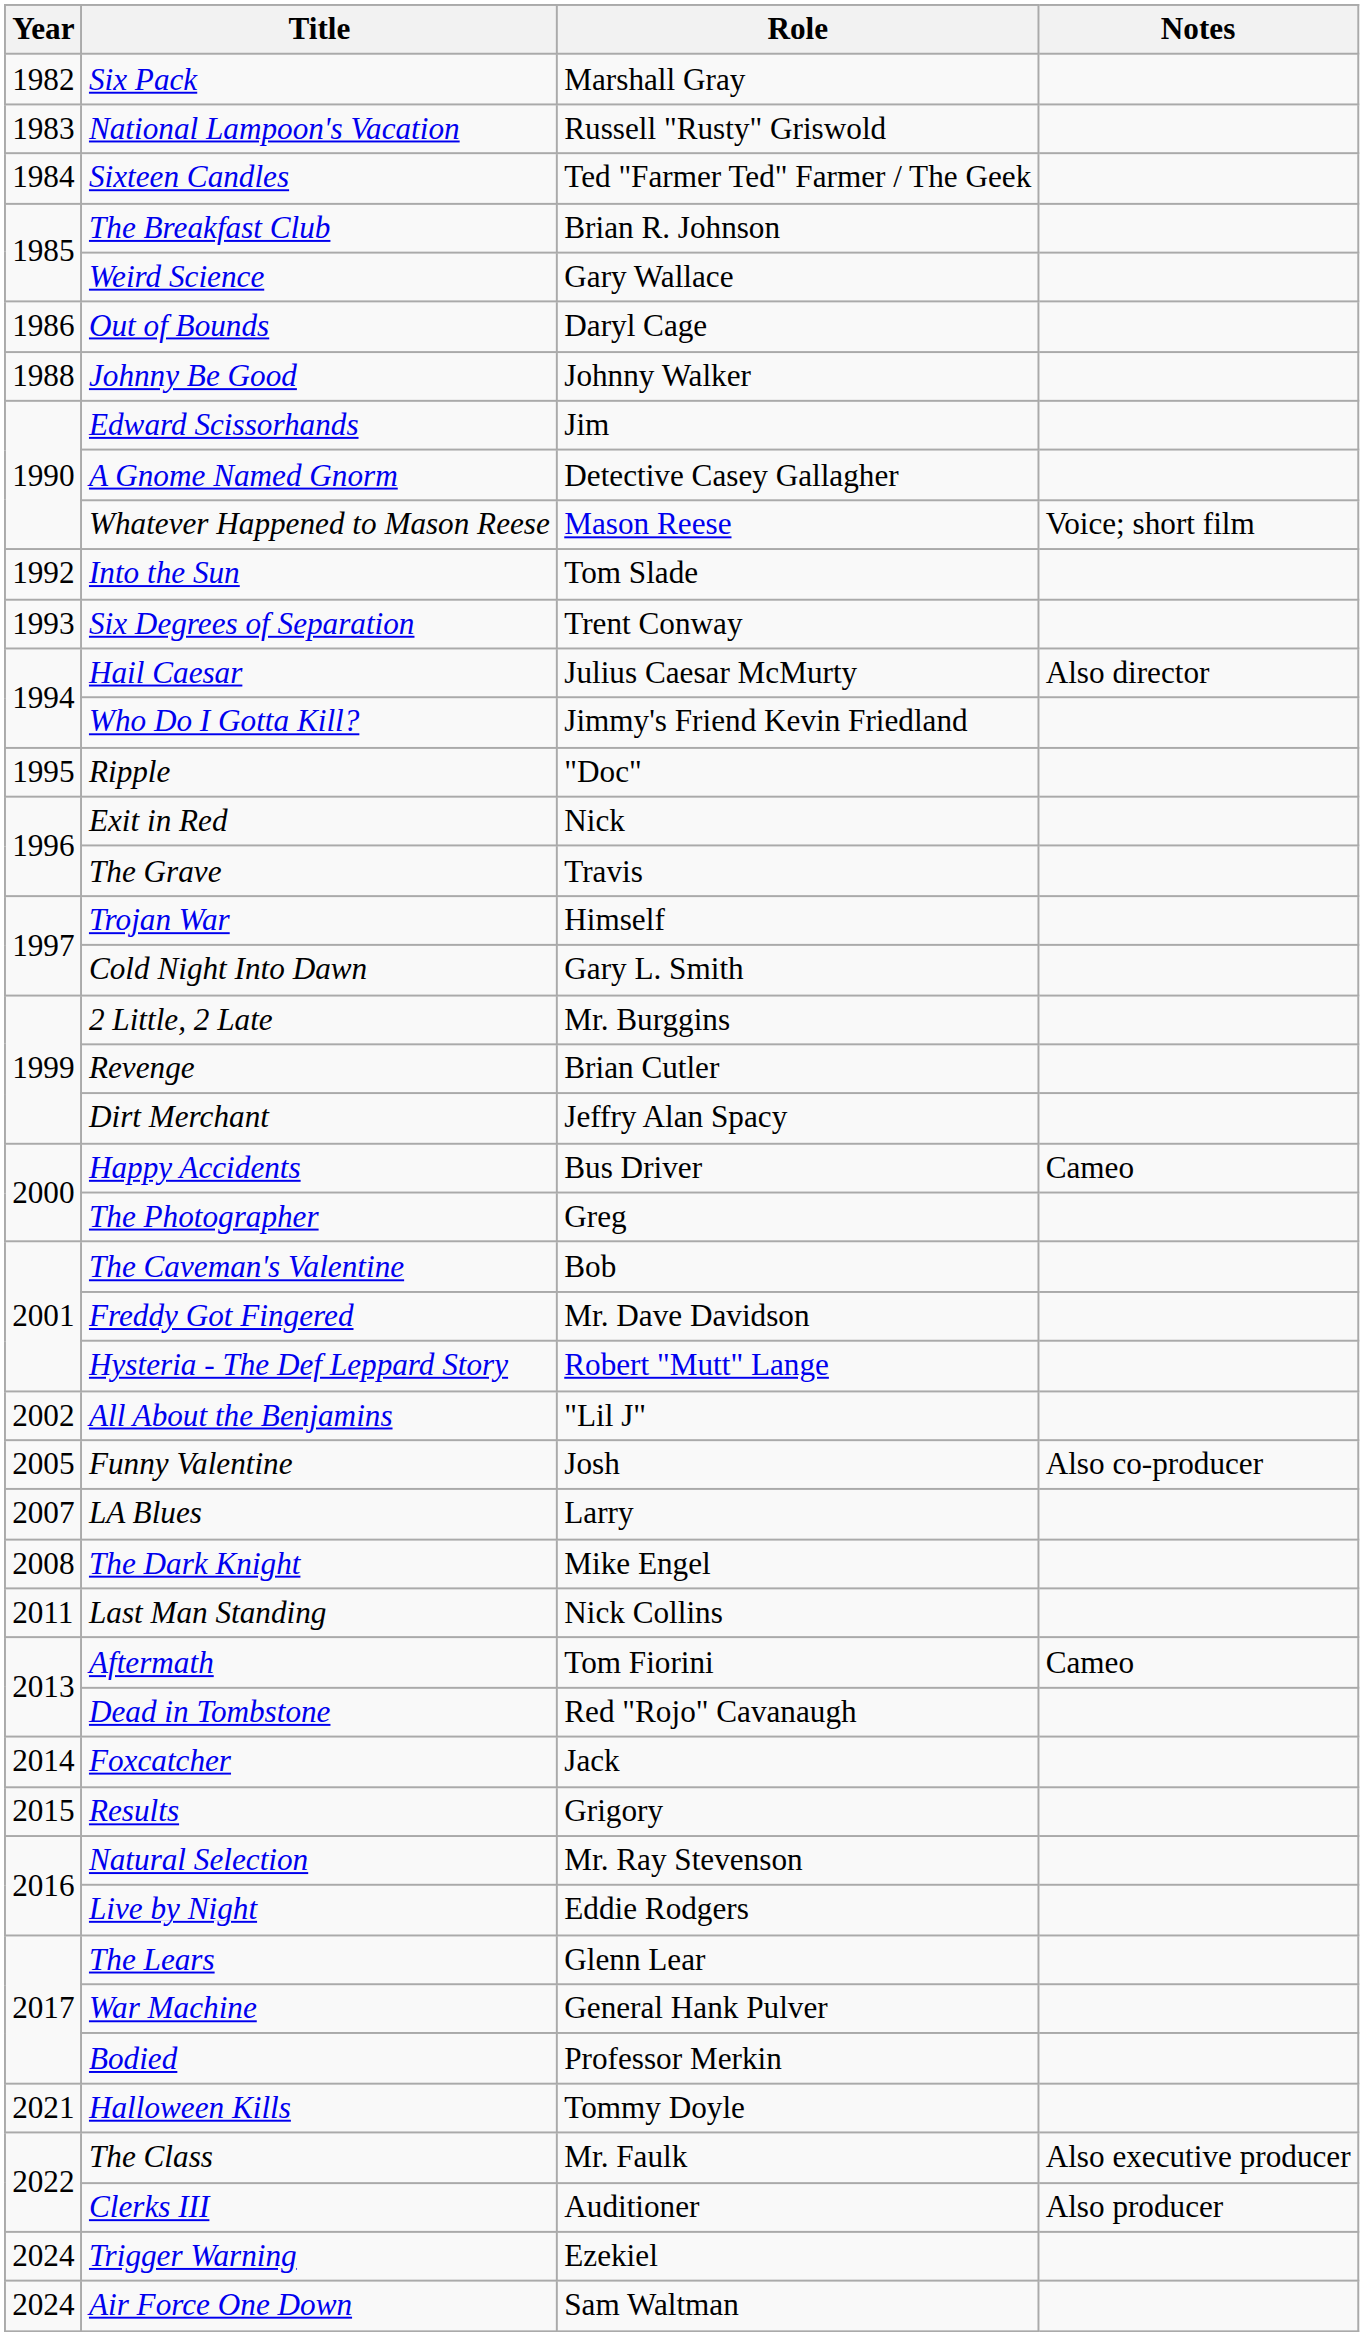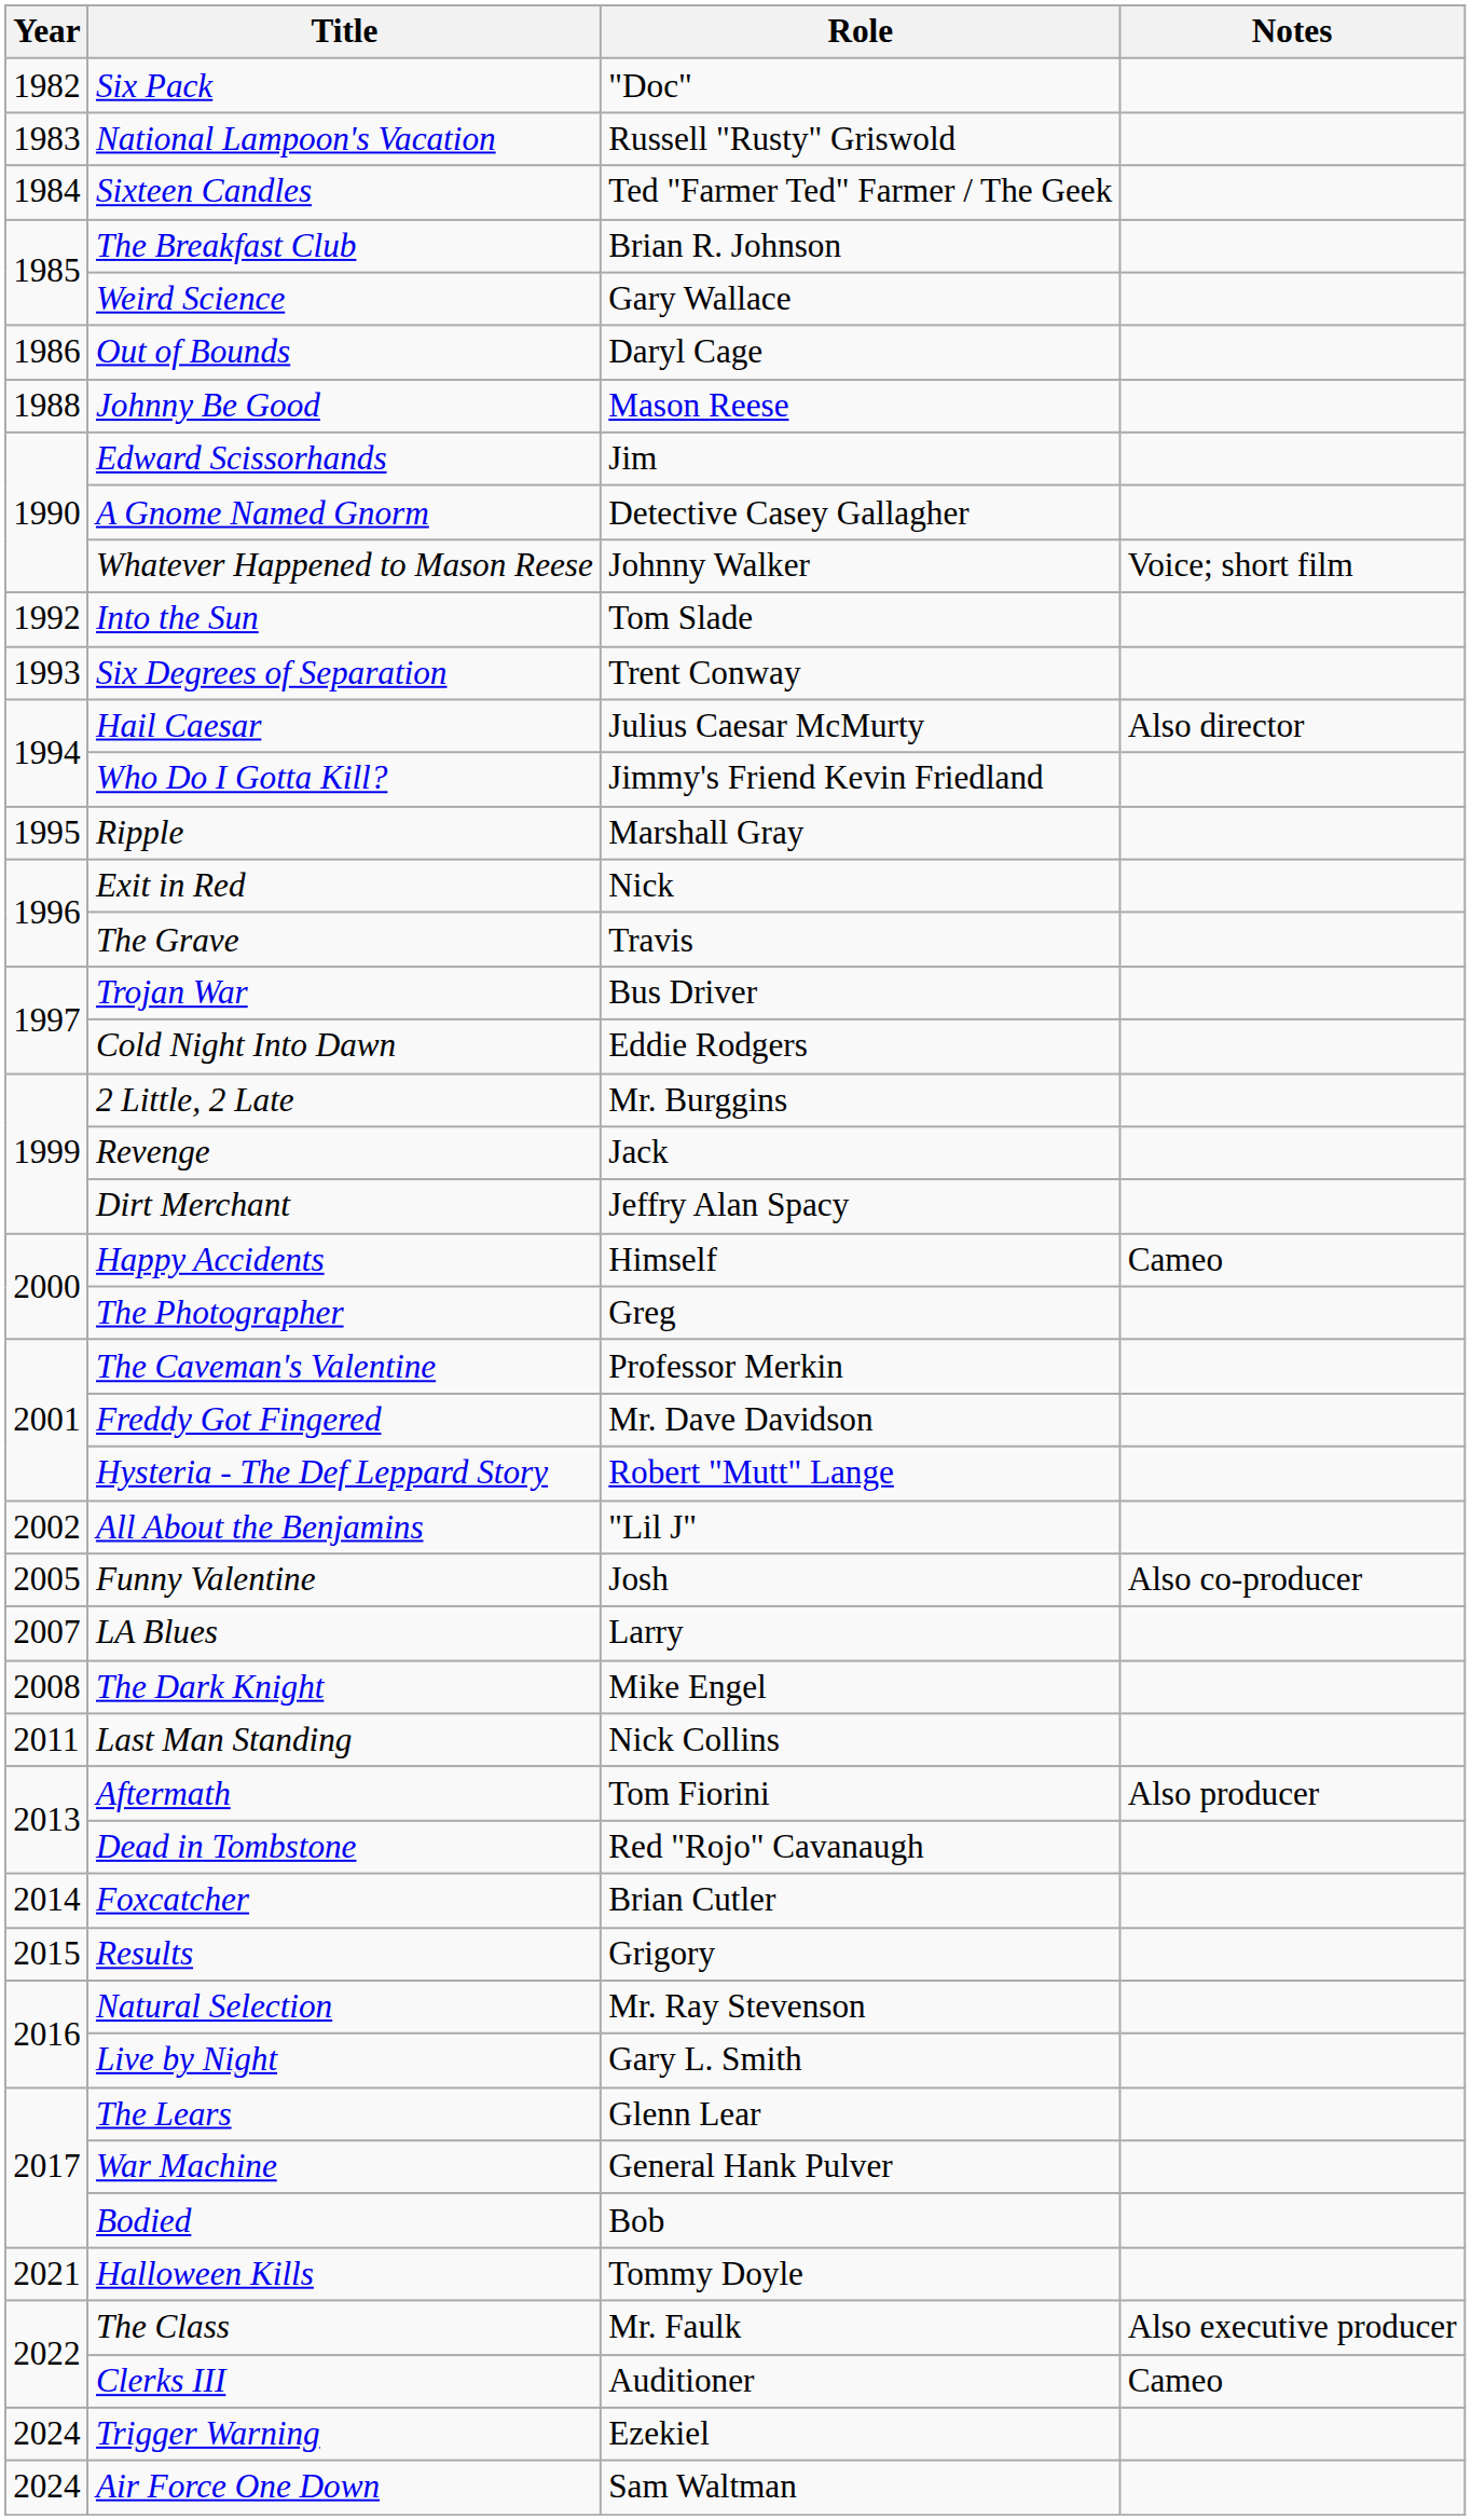Six Pack | Role: Marshall Gray -> "Doc"
Johnny Be Good | Role: Johnny Walker -> Mason Reese
Whatever Happened to Mason Reese | Role: Mason Reese -> Johnny Walker
Ripple | Role: "Doc" -> Marshall Gray
Trojan War | Role: Himself -> Bus Driver
Cold Night Into Dawn | Role: Gary L. Smith -> Eddie Rodgers
Revenge | Role: Brian Cutler -> Jack
Happy Accidents | Role: Bus Driver -> Himself
The Caveman's Valentine | Role: Bob -> Professor Merkin
Aftermath | Notes: Cameo -> Also producer
Foxcatcher | Role: Jack -> Brian Cutler
Live by Night | Role: Eddie Rodgers -> Gary L. Smith
Bodied | Role: Professor Merkin -> Bob
Clerks III | Notes: Also producer -> Cameo
